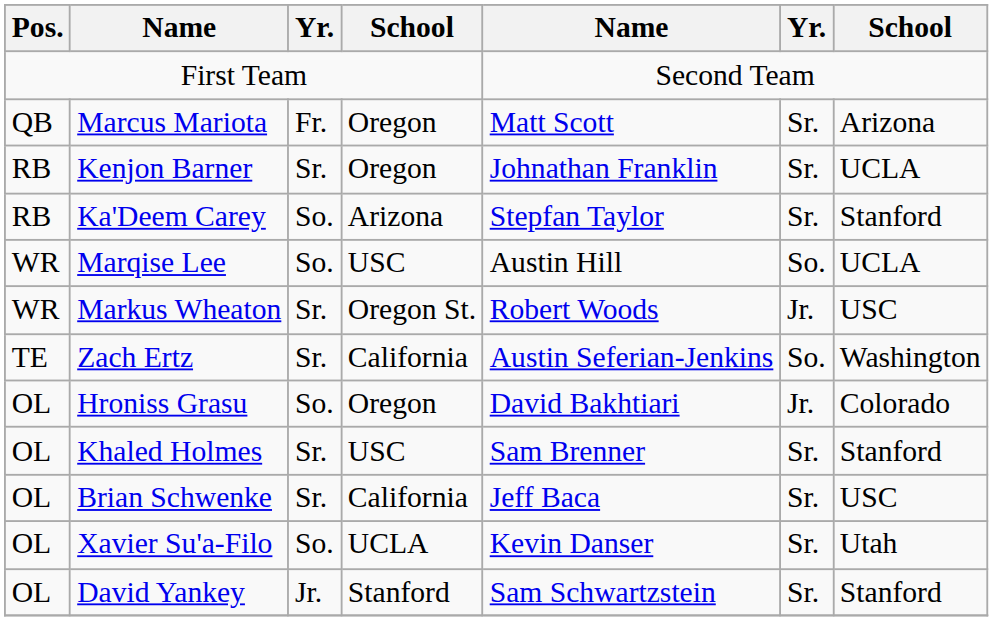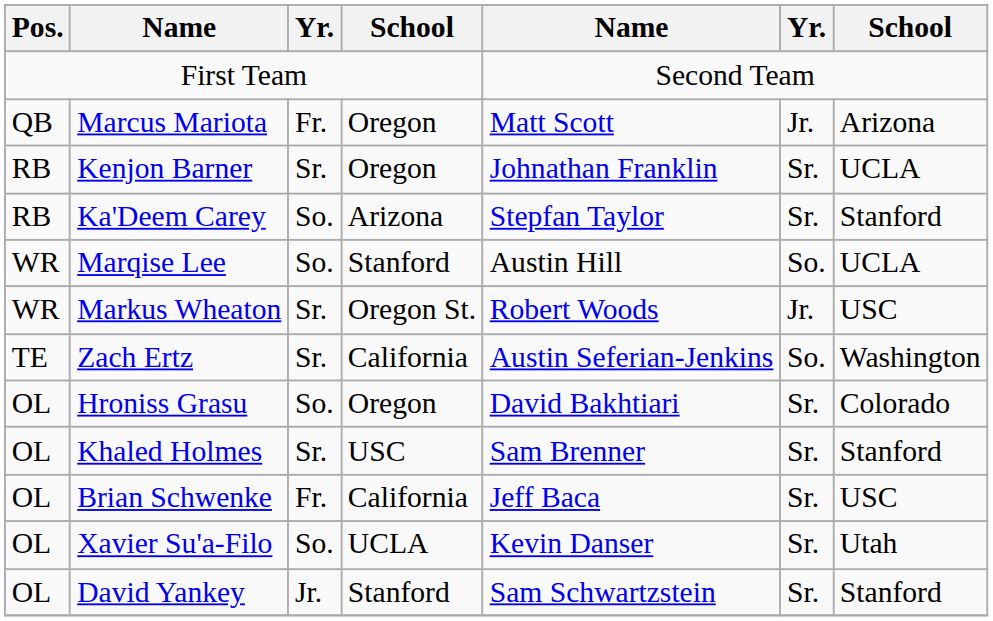Marcus Mariota | column 6: Sr. -> Jr.
Marqise Lee | column 4: USC -> Stanford
Hroniss Grasu | column 6: Jr. -> Sr.
Brian Schwenke | column 3: Sr. -> Fr.
